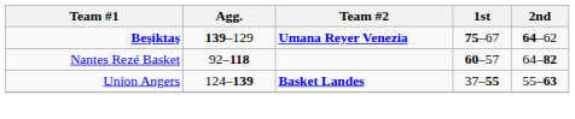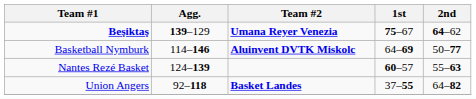+ row: Basketball Nymburk | 114–146 | Aluinvent DVTK Miskolc | 64–69 | 50–77
Nantes Rezé Basket | Agg.: 92–118 -> 124–139
Nantes Rezé Basket | 2nd: 64–82 -> 55–63
Union Angers | Agg.: 124–139 -> 92–118
Union Angers | 2nd: 55–63 -> 64–82
